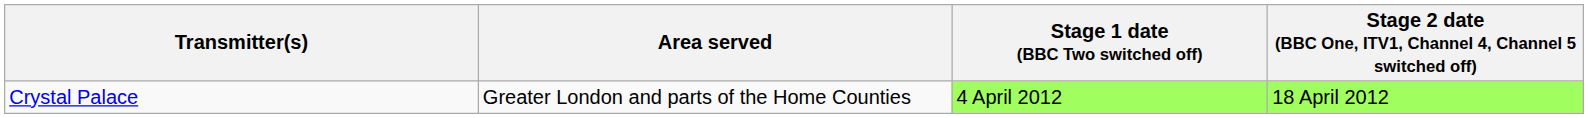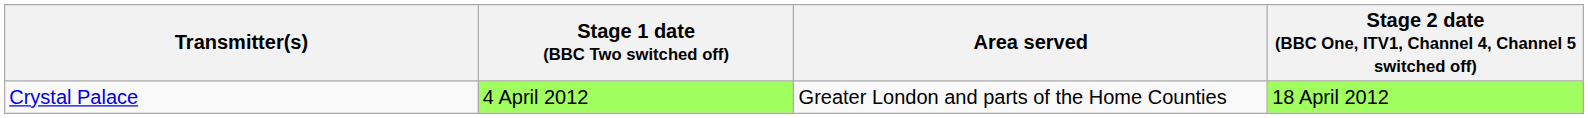columns swapped: Area served <-> Stage 1 date (BBC Two switched off)
